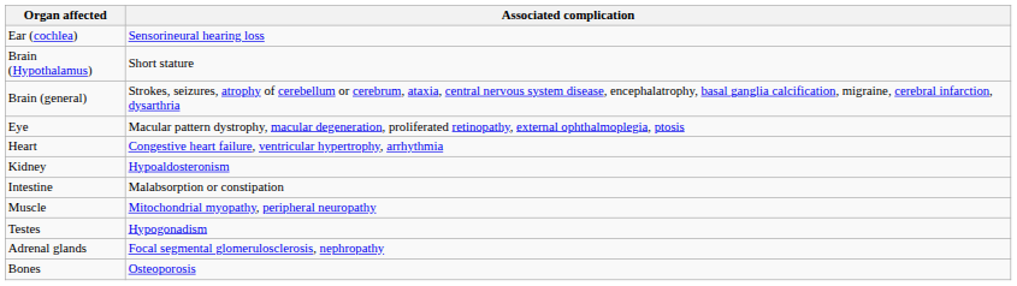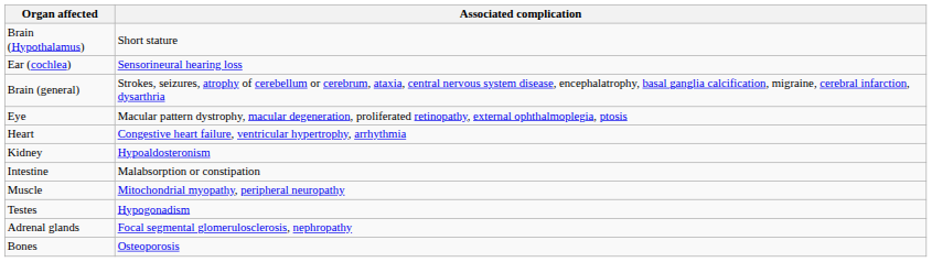rows swapped: Ear (cochlea) <-> Brain (Hypothalamus)
